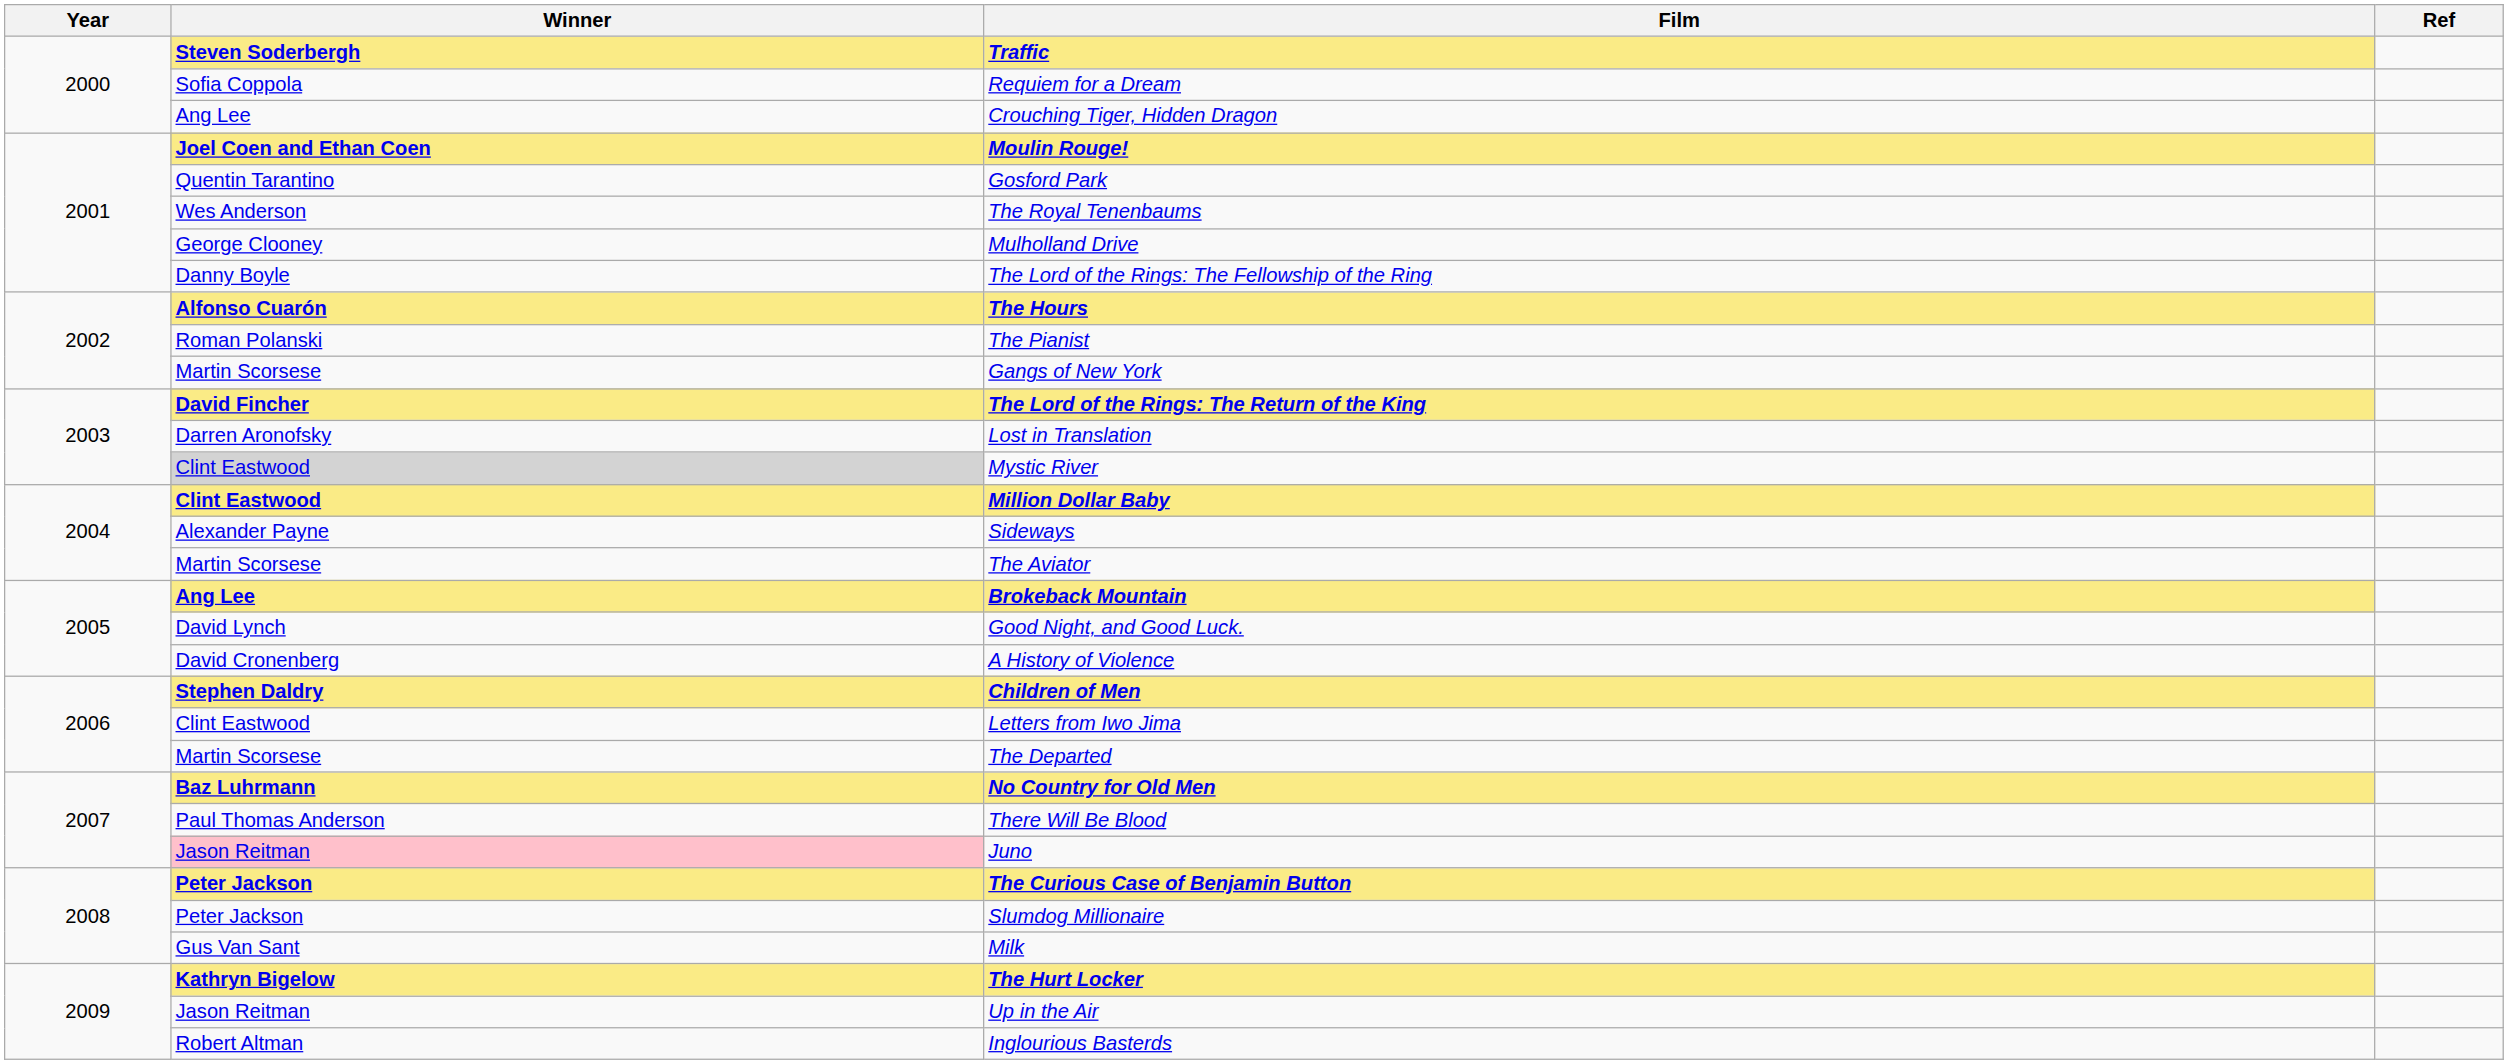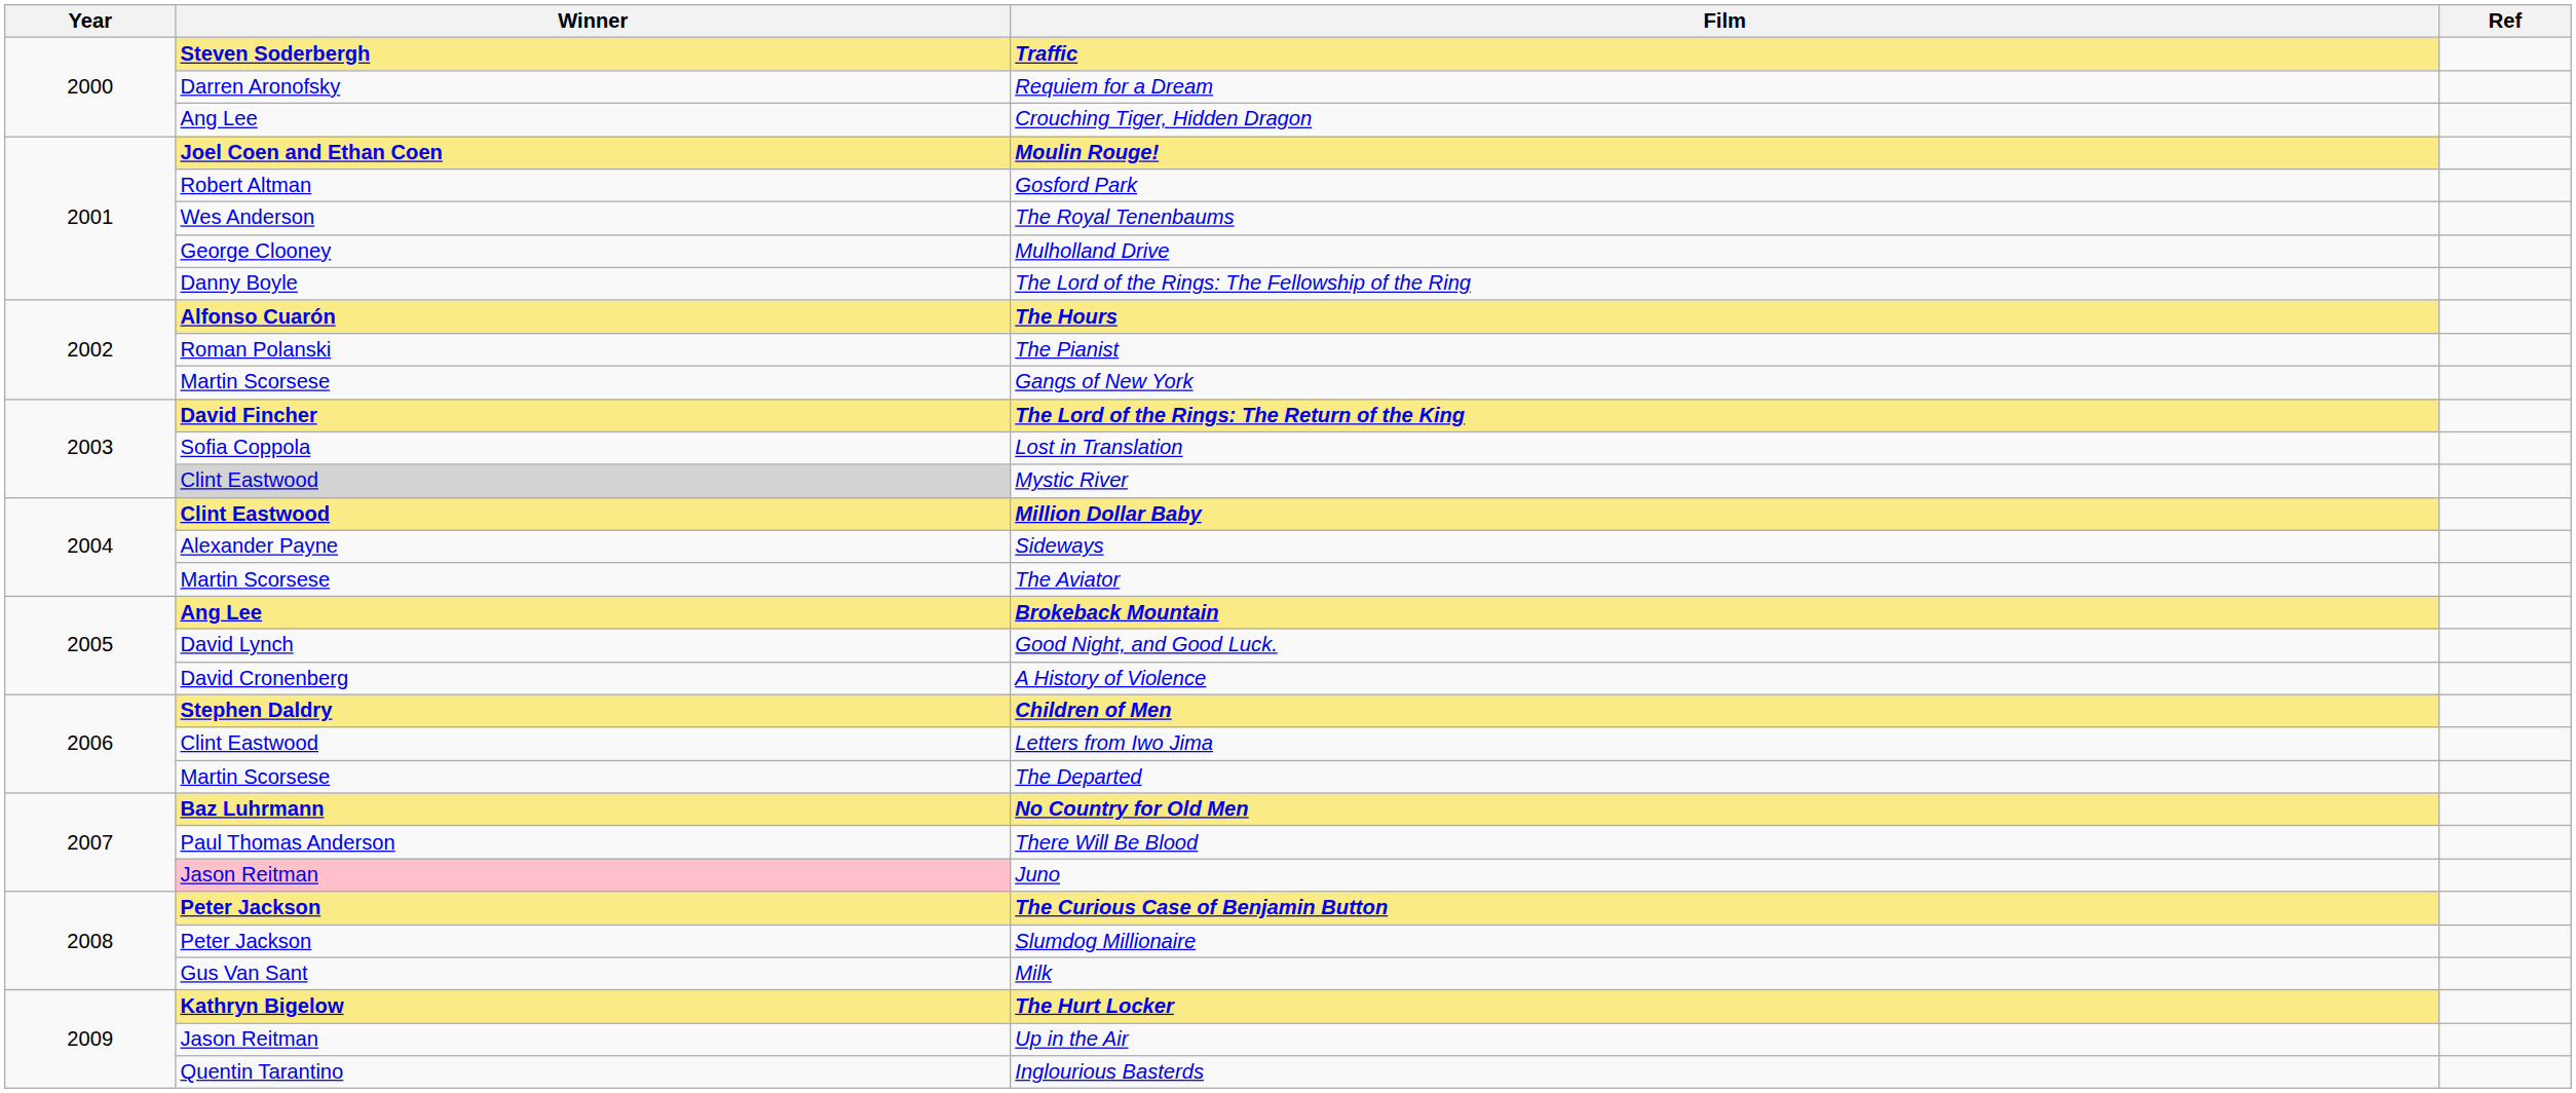Requiem for a Dream | Winner: Sofia Coppola -> Darren Aronofsky
Gosford Park | Winner: Quentin Tarantino -> Robert Altman
Lost in Translation | Winner: Darren Aronofsky -> Sofia Coppola
Inglourious Basterds | Winner: Robert Altman -> Quentin Tarantino
